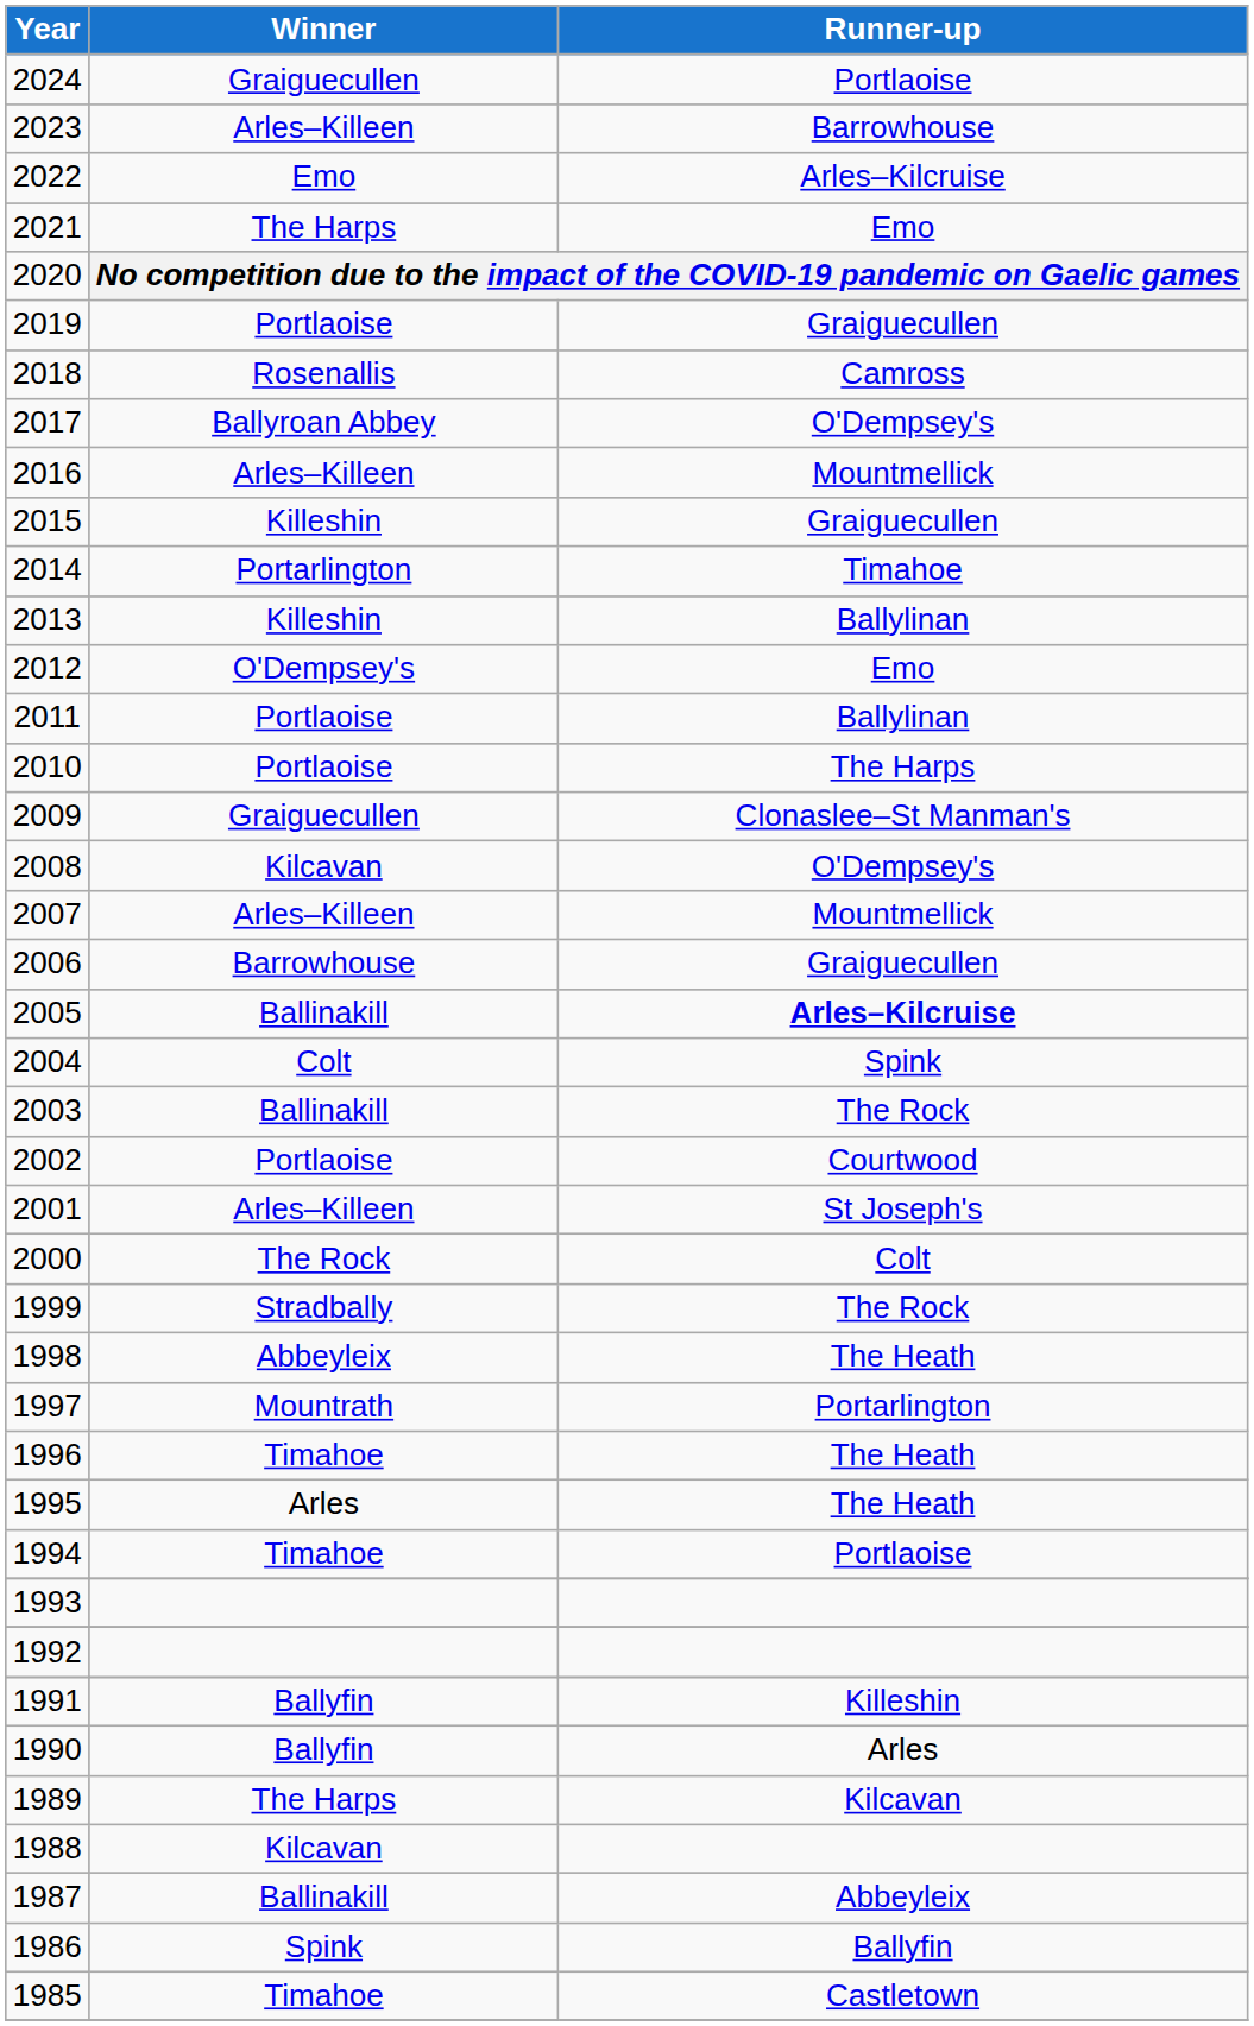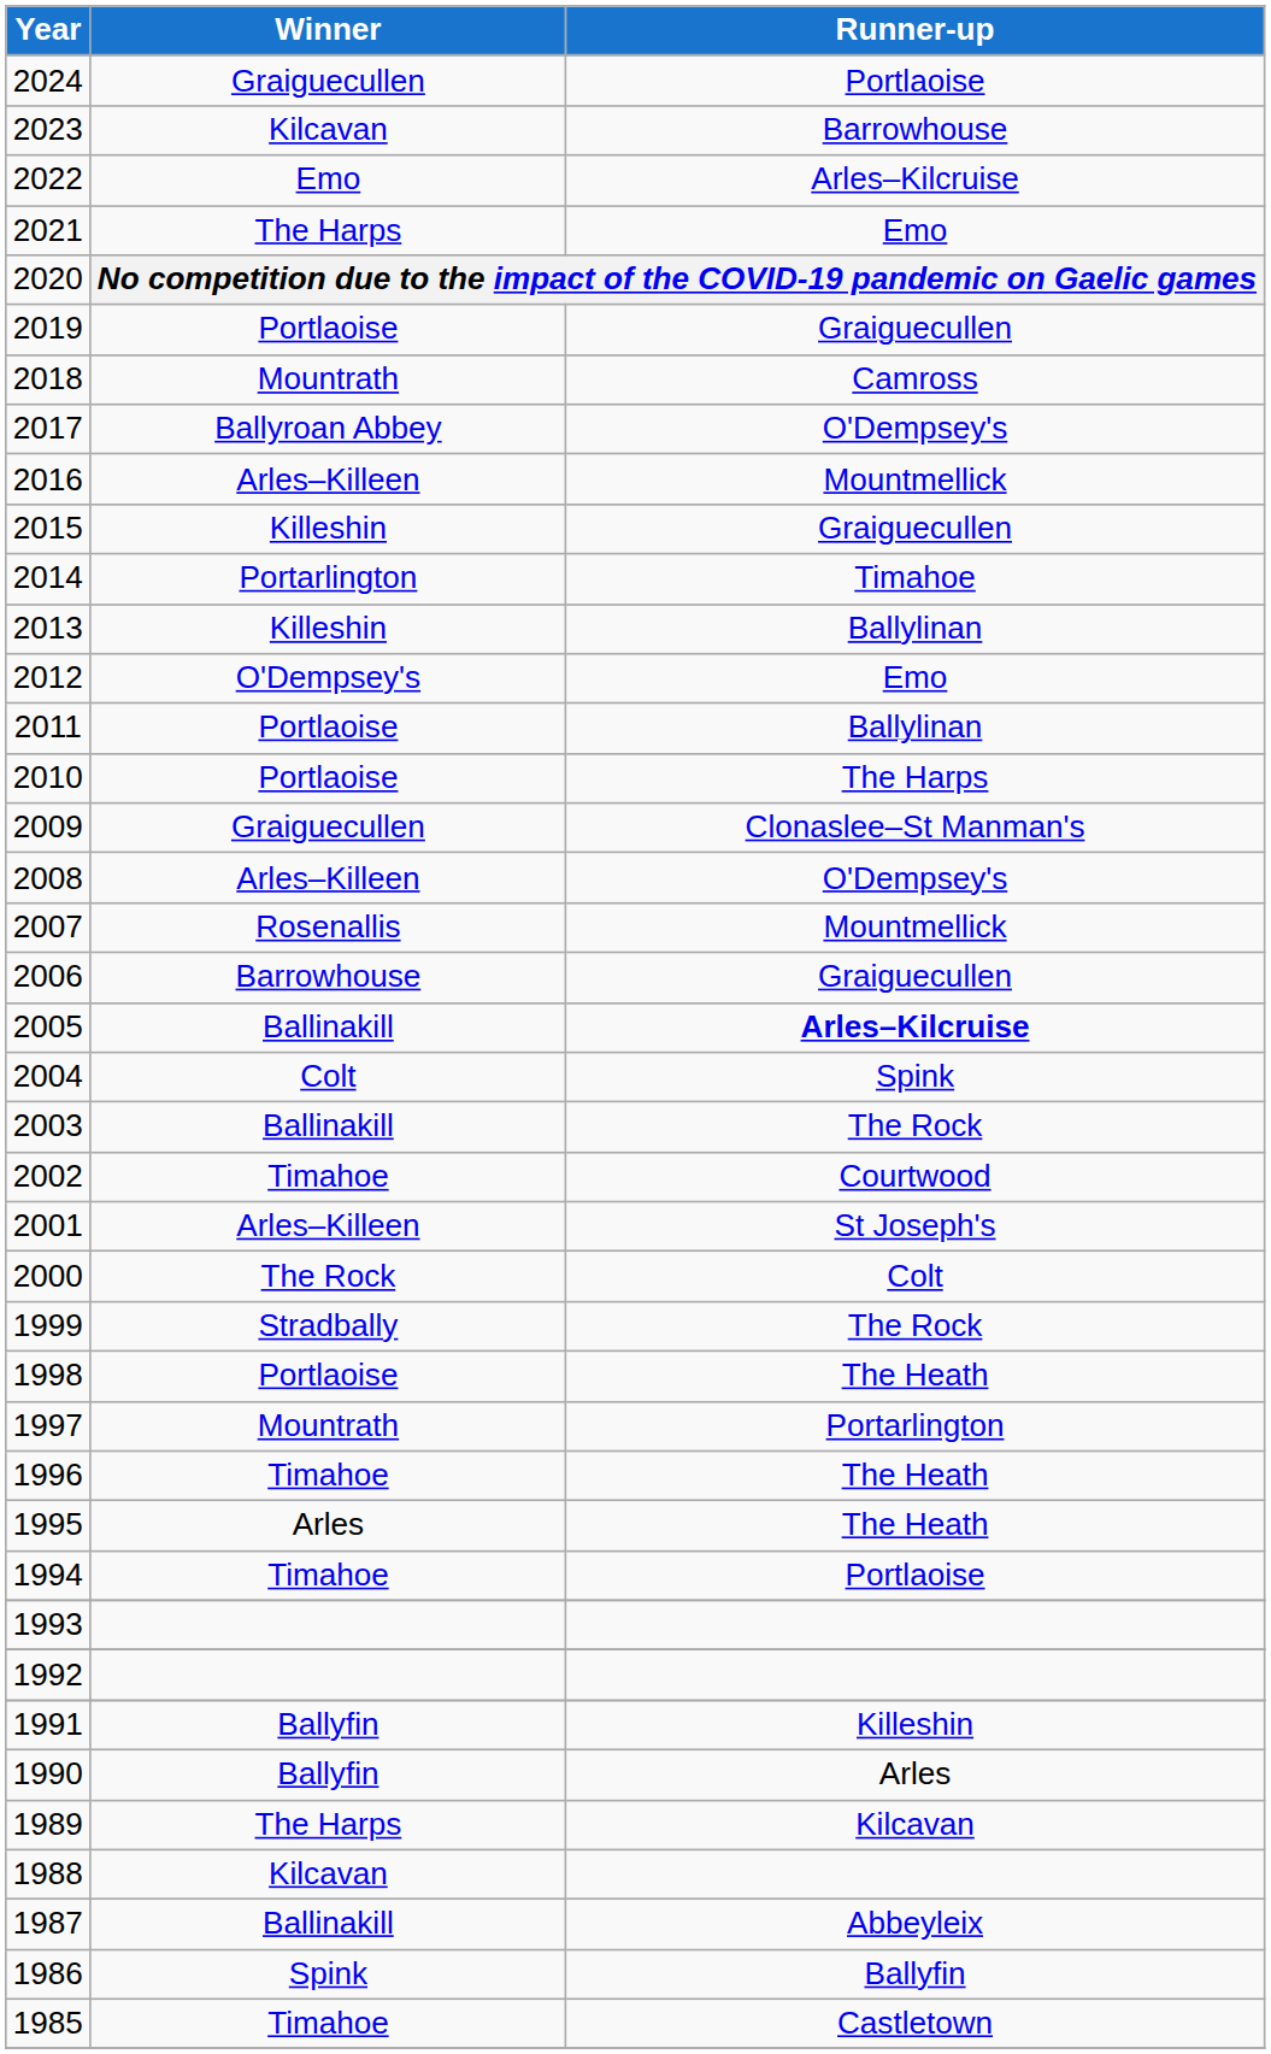2023 | Winner: Arles–Killeen -> Kilcavan
2018 | Winner: Rosenallis -> Mountrath
2008 | Winner: Kilcavan -> Arles–Killeen
2007 | Winner: Arles–Killeen -> Rosenallis
2002 | Winner: Portlaoise -> Timahoe
1998 | Winner: Abbeyleix -> Portlaoise
